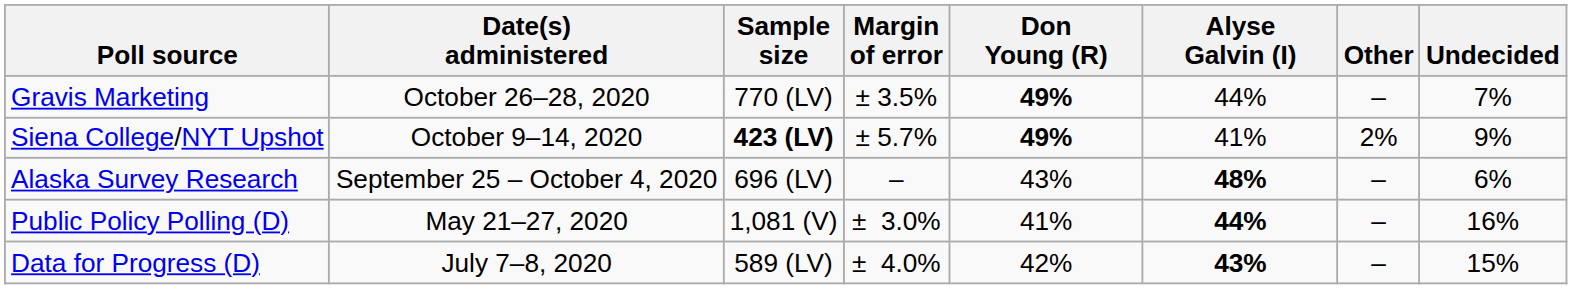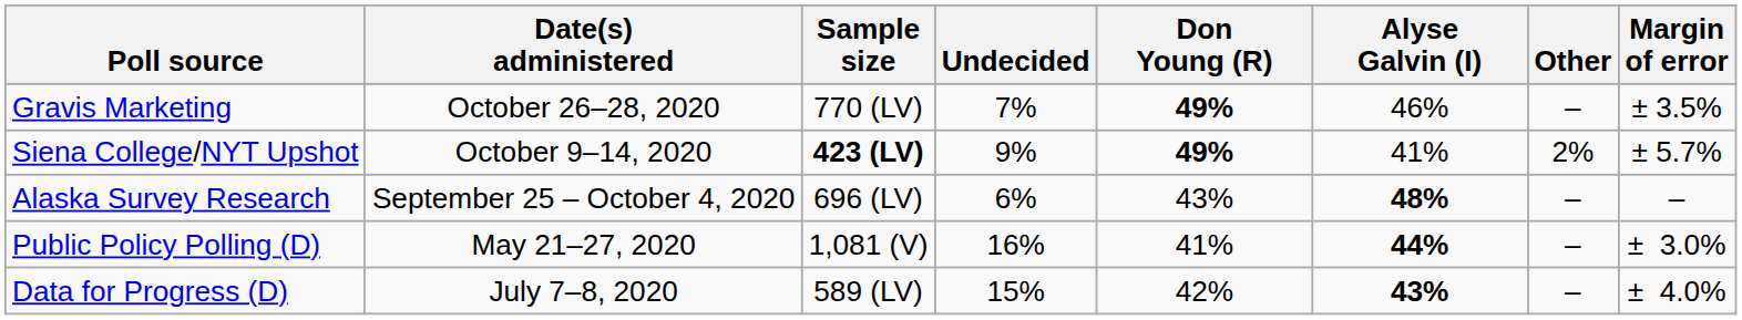columns swapped: Margin of error <-> Undecided
Gravis Marketing | Alyse Galvin (I): 44% -> 46%
